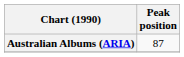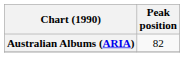Australian Albums (ARIA) | Peak position: 87 -> 82
